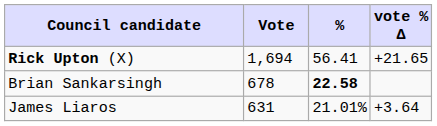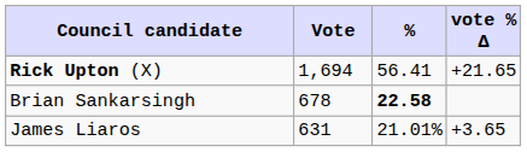James Liaros | vote % Δ: +3.64 -> +3.65
